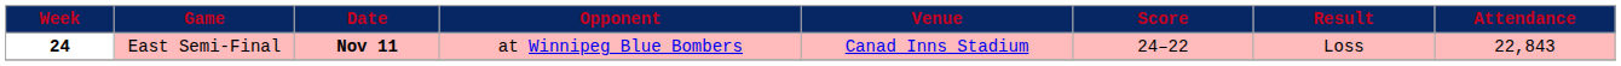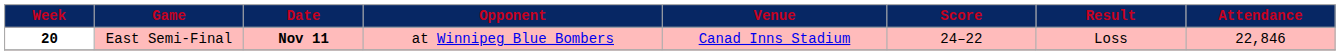East Semi-Final | Week: 24 -> 20
East Semi-Final | Attendance: 22,843 -> 22,846
